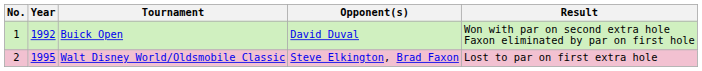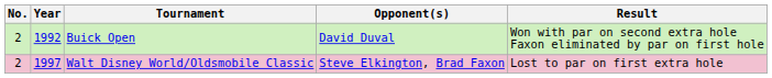Buick Open | No.: 1 -> 2
Walt Disney World/Oldsmobile Classic | Year: 1995 -> 1997
